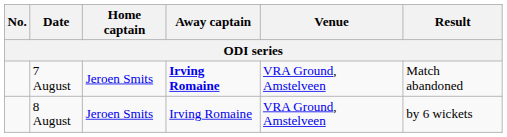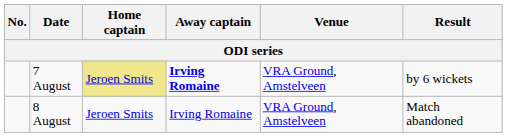7 August | Home captain: no background -> khaki background
7 August | Result: Match abandoned -> by 6 wickets
8 August | Result: by 6 wickets -> Match abandoned
